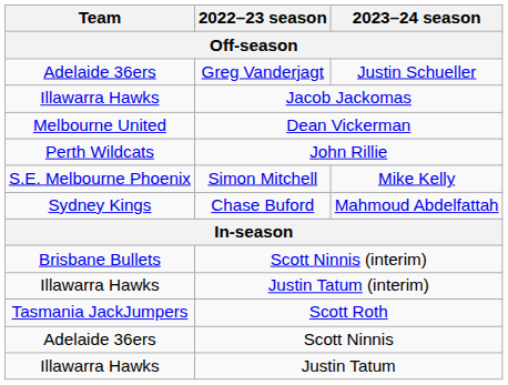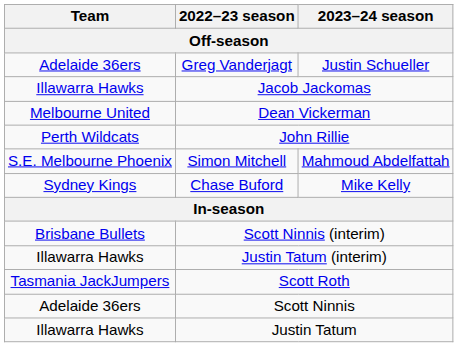Simon Mitchell | 2023–24 season / Off-season: Mike Kelly -> Mahmoud Abdelfattah
Chase Buford | 2023–24 season / Off-season: Mahmoud Abdelfattah -> Mike Kelly
